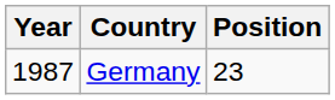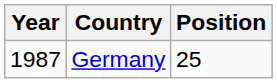Germany | Position: 23 -> 25
